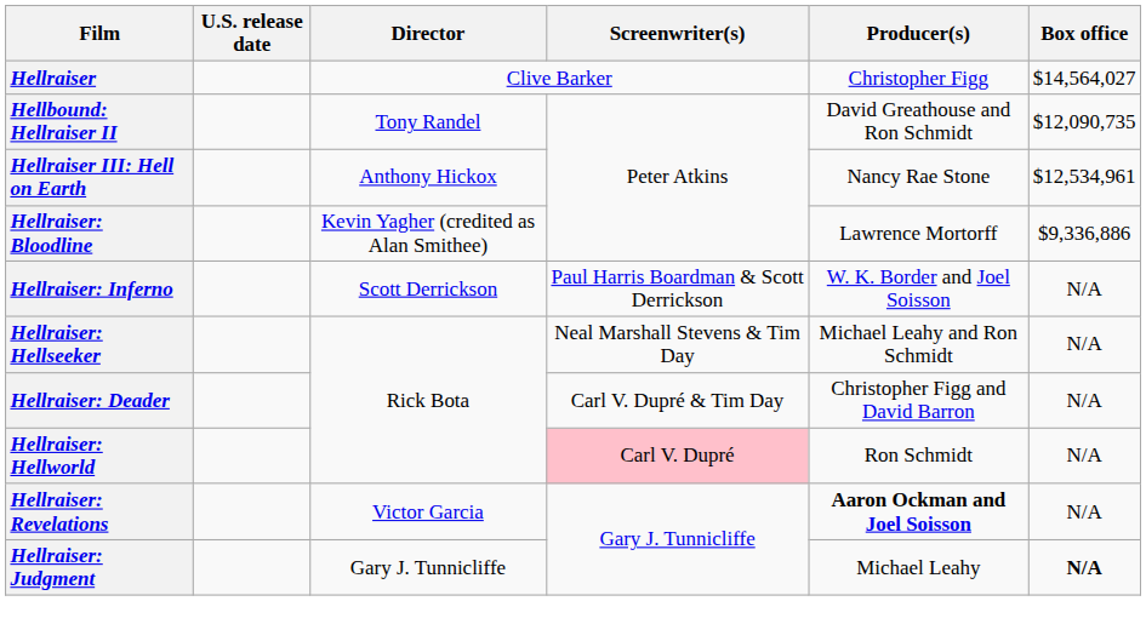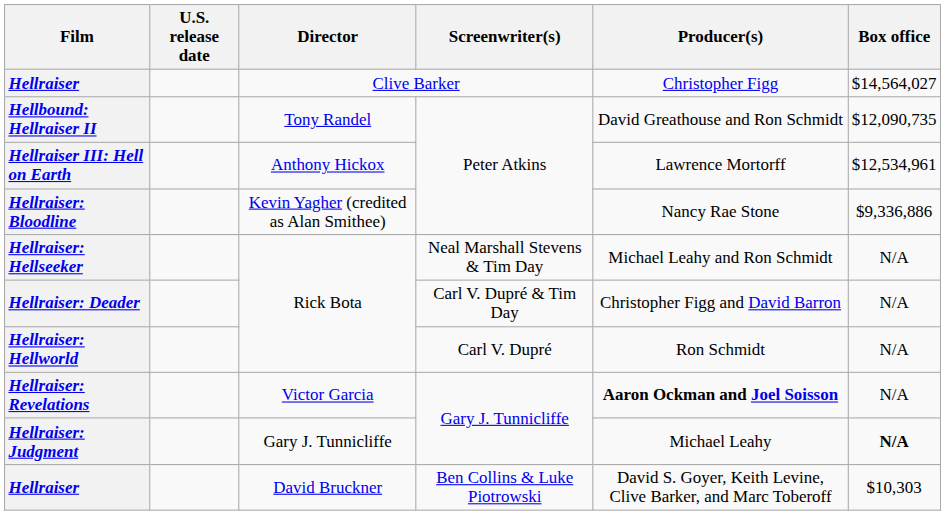Hellraiser III: Hell on Earth | Producer(s): Nancy Rae Stone -> Lawrence Mortorff
Hellraiser: Bloodline | Producer(s): Lawrence Mortorff -> Nancy Rae Stone
- row: Hellraiser: Inferno | Scott Derrickson | Paul Harris Boardman & Scott Derrickson | W. K. Border and Joel Soisson | N/A
Hellraiser: Hellworld | Screenwriter(s): pink background -> no background
+ row: Hellraiser | David Bruckner | Ben Collins & Luke Piotrowski | David S. Goyer, Keith Levine, Clive Barker, and Marc Toberoff | $10,303
